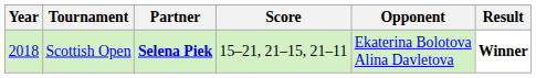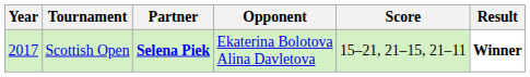columns swapped: Opponent <-> Score
Scottish Open | Year: 2018 -> 2017
